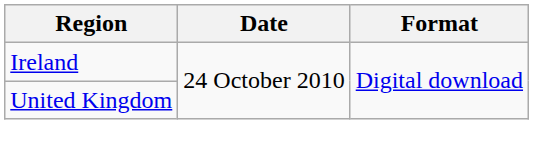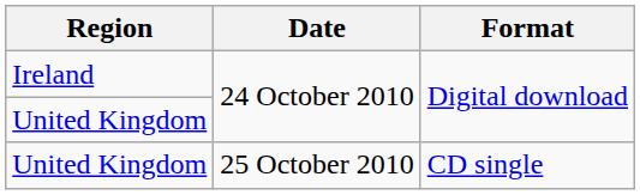+ row: United Kingdom | 25 October 2010 | CD single
